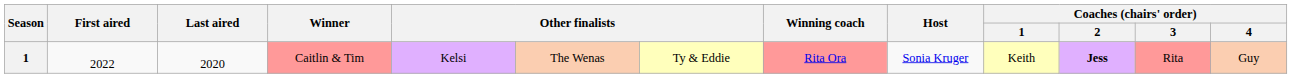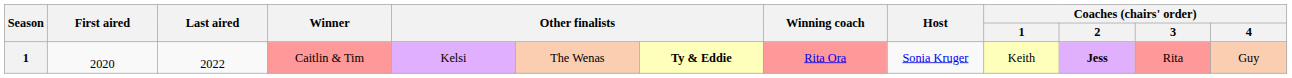Caitlin & Tim | First aired: 2022 -> 2020
Caitlin & Tim | Last aired: 2020 -> 2022
Caitlin & Tim | column 7: normal -> bold
